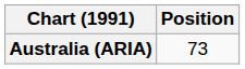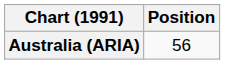Australia (ARIA) | Position: 73 -> 56
